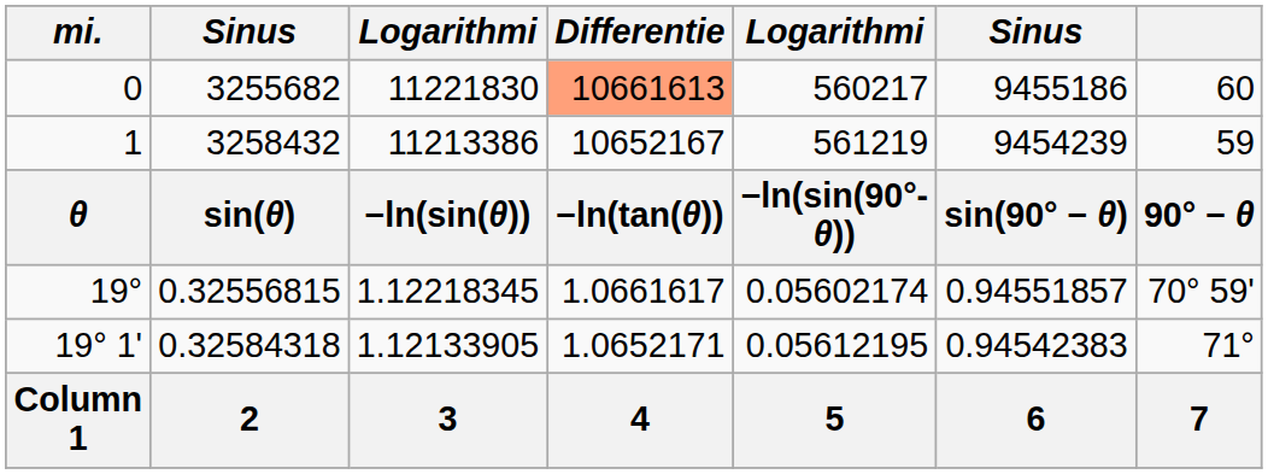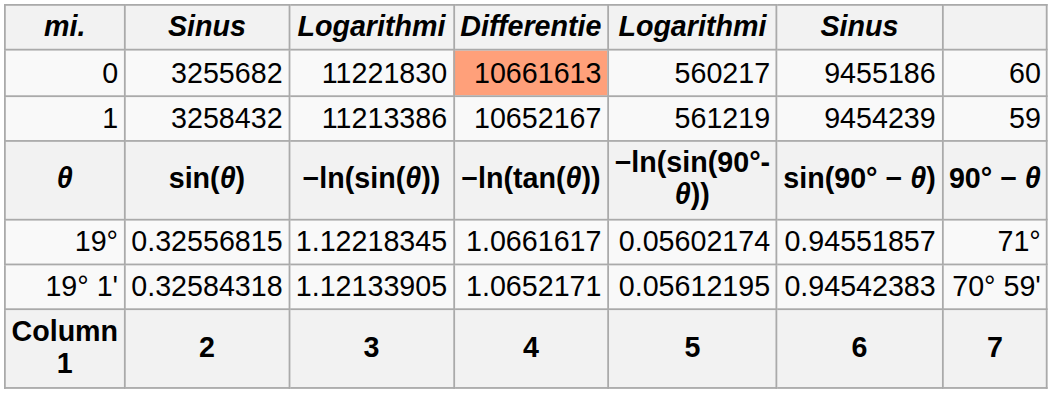19° | column 7: 70° 59' -> 71°
19° 1' | column 7: 71° -> 70° 59'
